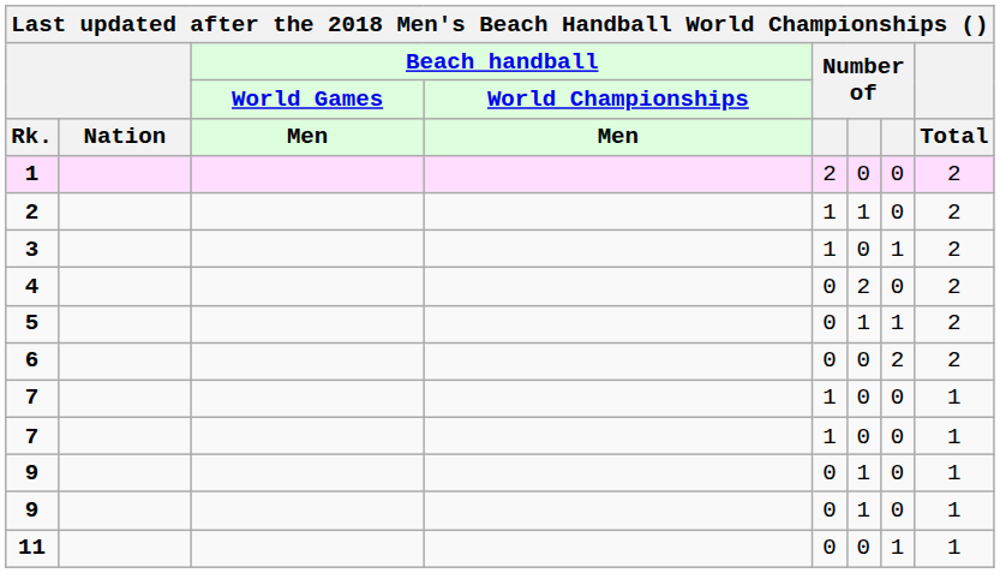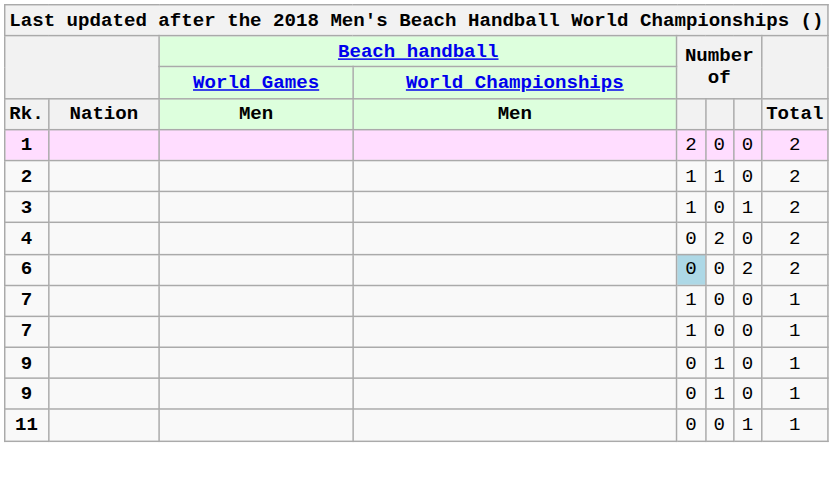- row: 5 | 0 | 1 | 1 | 2
6 | column 5: no background -> lightblue background
